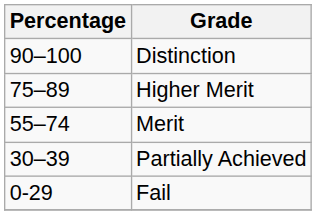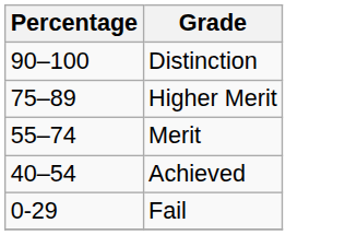+ row: 40–54 | Achieved
- row: 30–39 | Partially Achieved
